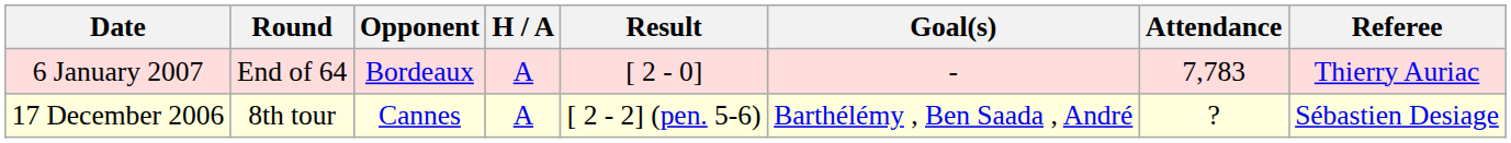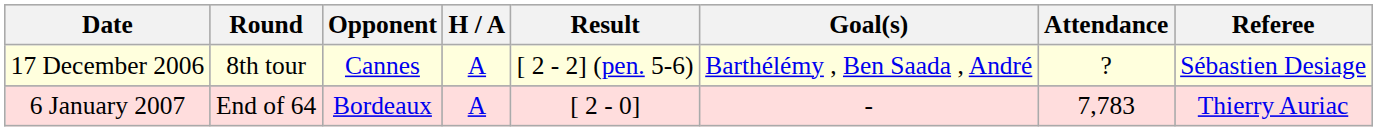rows swapped: 17 December 2006 <-> 6 January 2007
